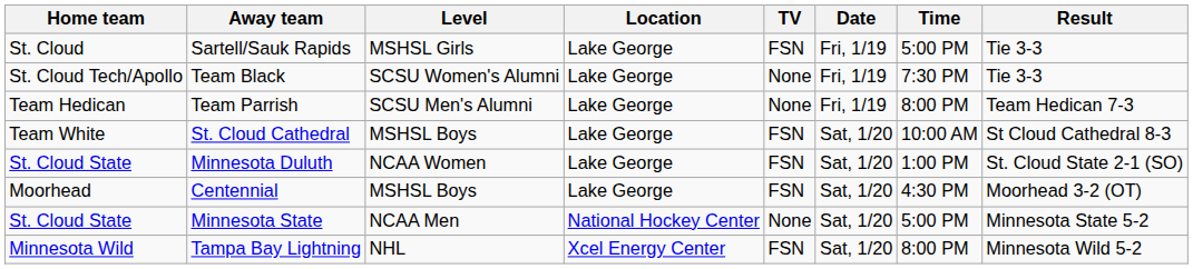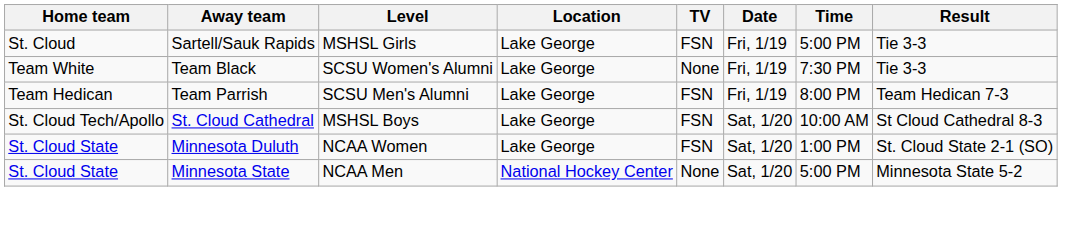Team Black | Home team: St. Cloud Tech/Apollo -> Team White
Team Parrish | TV: None -> FSN
St. Cloud Cathedral | Home team: Team White -> St. Cloud Tech/Apollo
- row: Moorhead | Centennial | MSHSL Boys | Lake George | FSN | Sat, 1/20 | 4:30 PM | Moorhead 3-2 (OT)
- row: Minnesota Wild | Tampa Bay Lightning | NHL | Xcel Energy Center | FSN | Sat, 1/20 | 8:00 PM | Minnesota Wild 5-2
